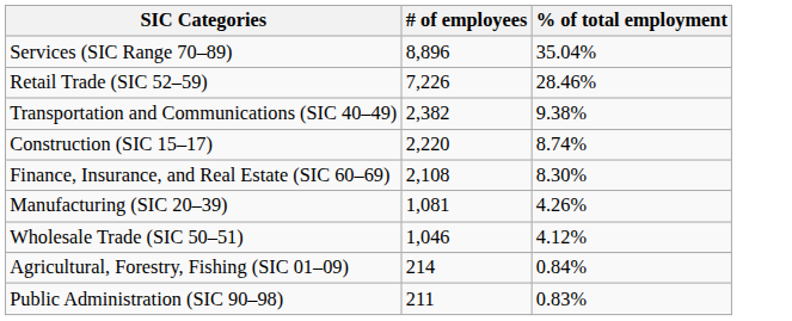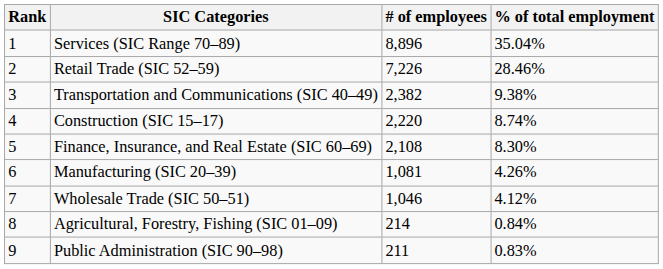+ column: Rank | 1 | 2 | 3 | 4 | 5 | 6 | 7 | 8 | 9
